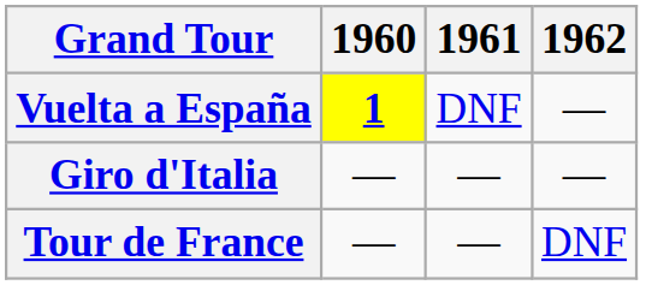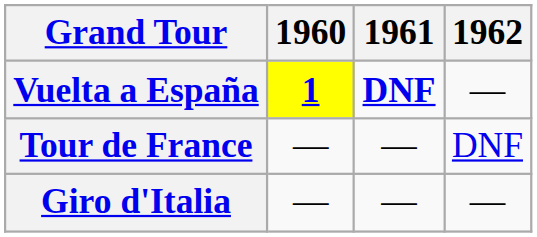Vuelta a España | 1961: normal -> bold
rows swapped: Giro d'Italia <-> Tour de France
